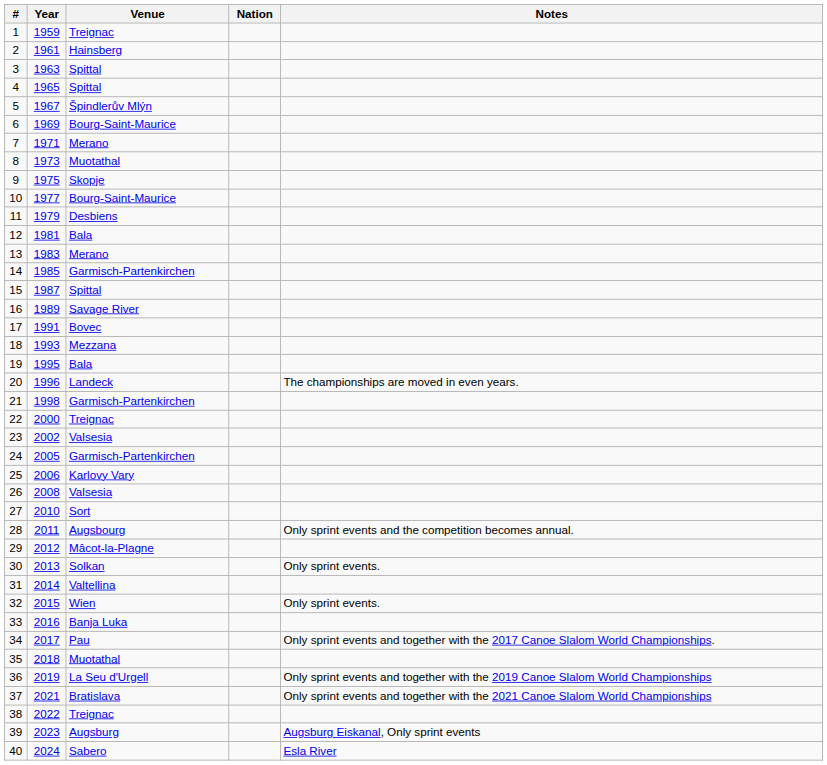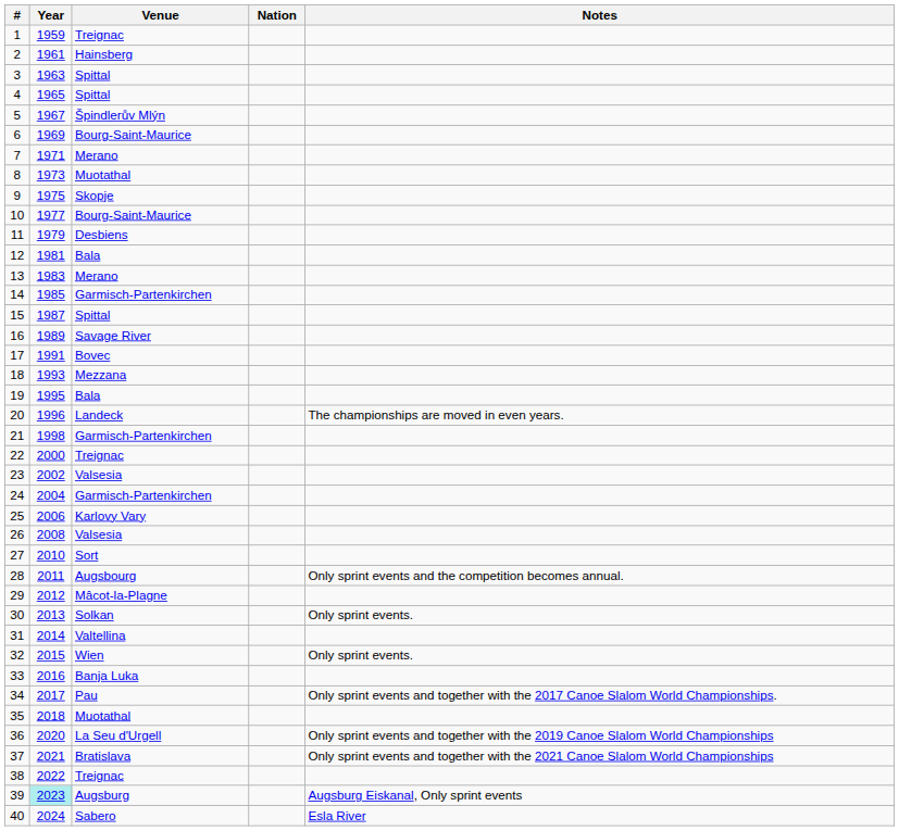24 | Year: 2005 -> 2004
36 | Year: 2019 -> 2020
39 | Year: no background -> paleturquoise background
